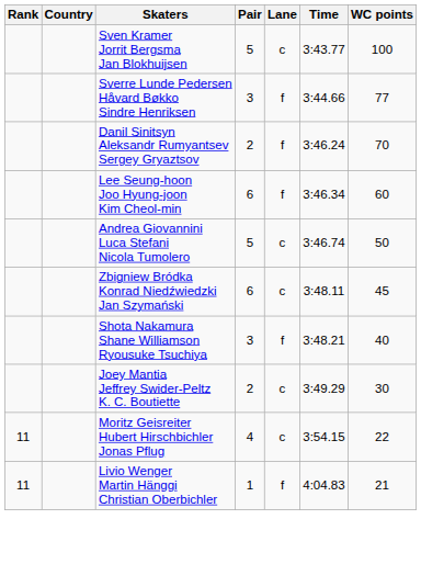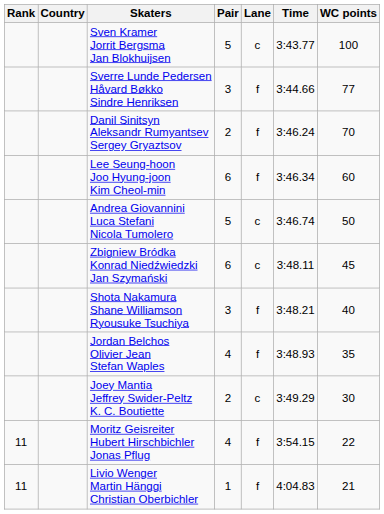+ row: Jordan Belchos Olivier Jean Stefan Waples | 4 | f | 3:48.93 | 35
Moritz Geisreiter Hubert Hirschbichler Jonas Pflug | Lane: c -> f
